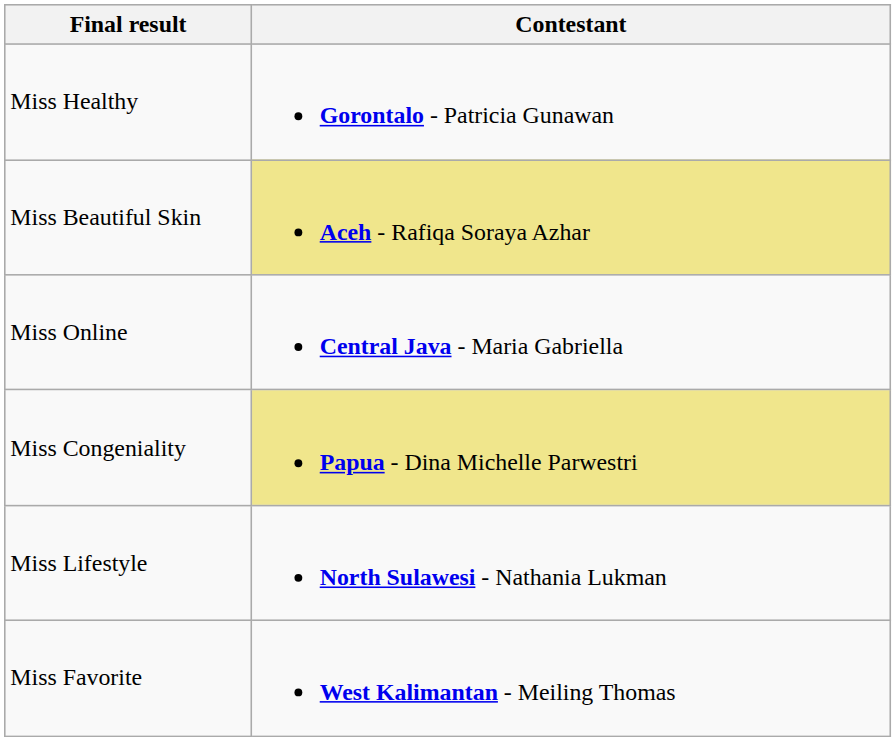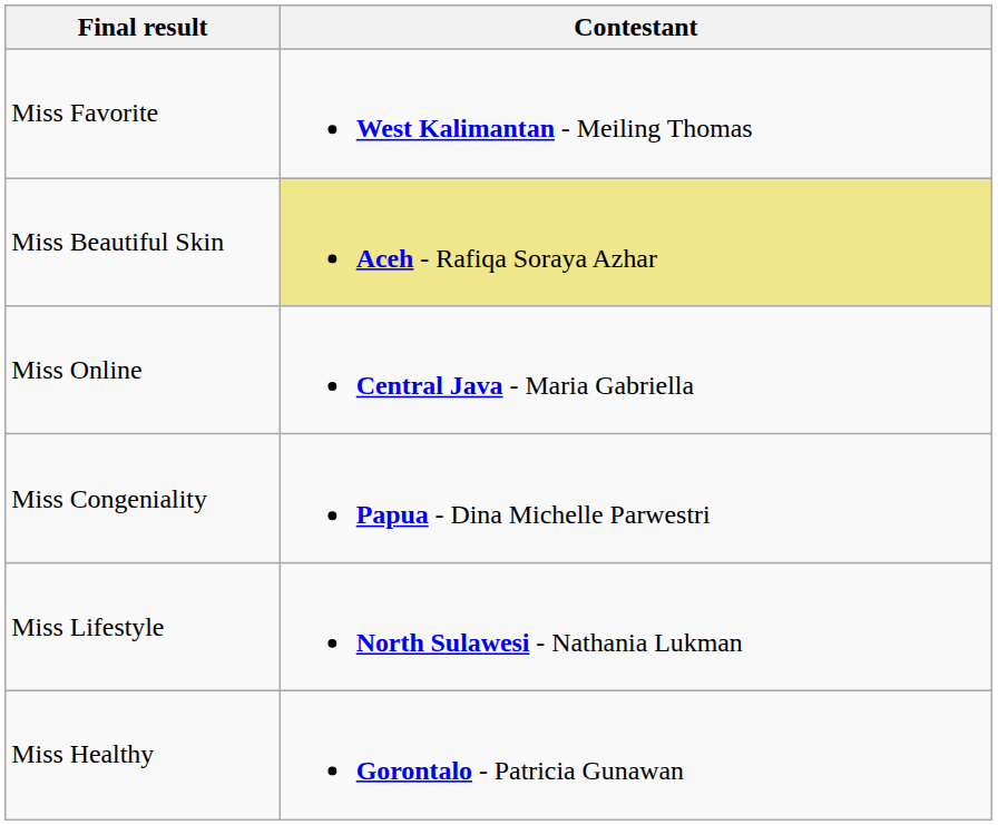rows swapped: Miss Healthy <-> Miss Favorite
Miss Congeniality | Contestant: khaki background -> no background
